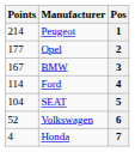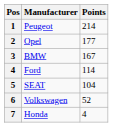columns swapped: Pos <-> Points
